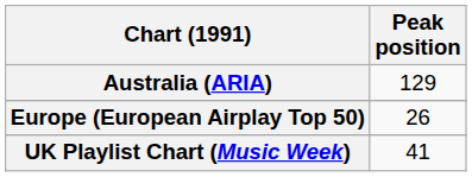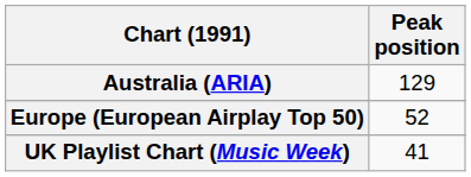Europe (European Airplay Top 50) | Peak position: 26 -> 52
